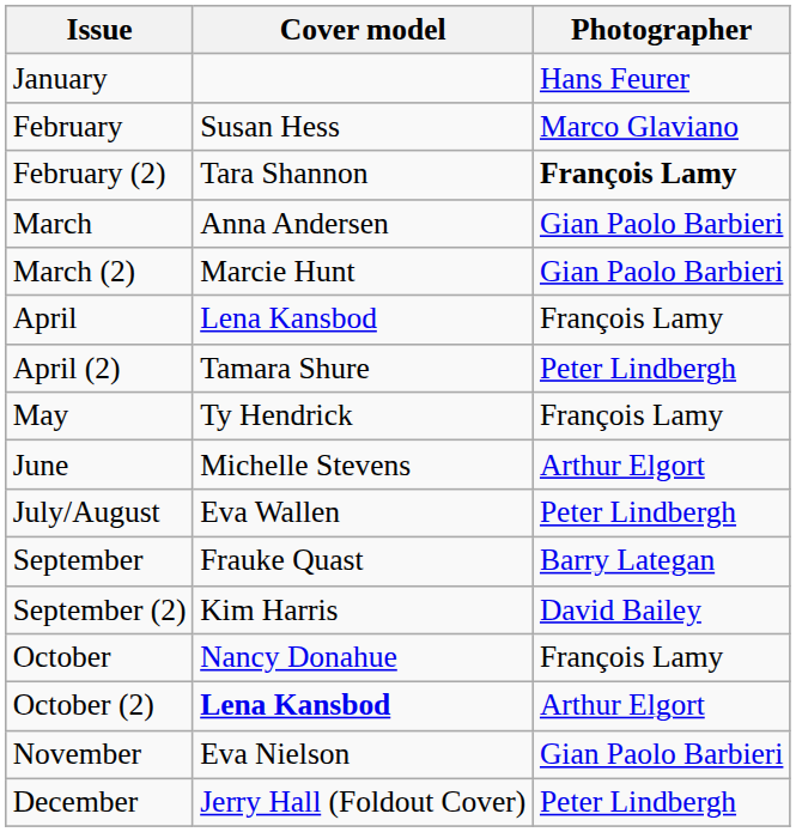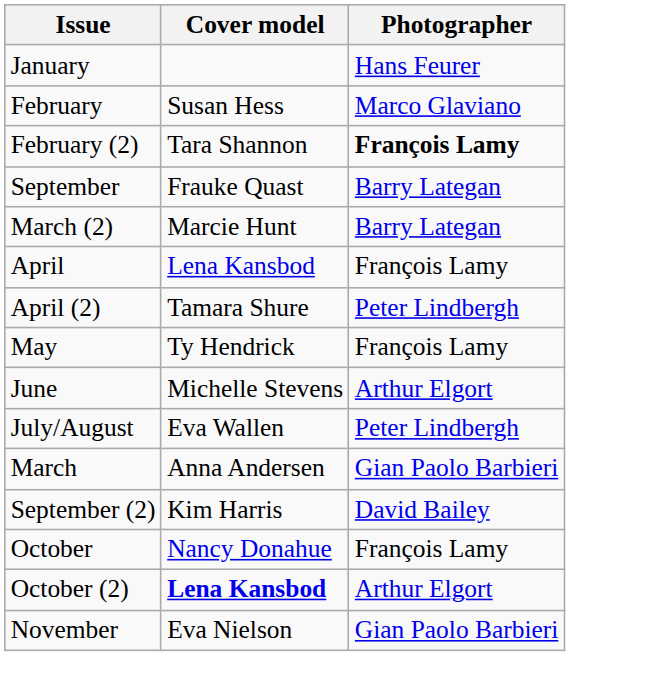rows swapped: March <-> September
March (2) | Photographer: Gian Paolo Barbieri -> Barry Lategan
- row: December | Jerry Hall (Foldout Cover) | Peter Lindbergh
